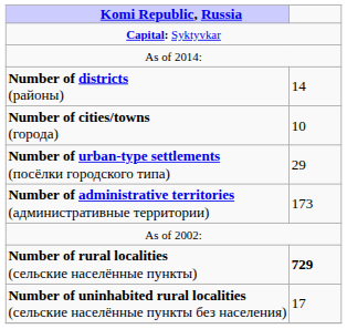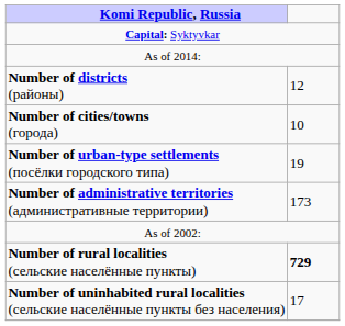Number of districts (районы) | column 2: 14 -> 12
Number of urban-type settlements (посёлки городского типа) | column 2: 29 -> 19
